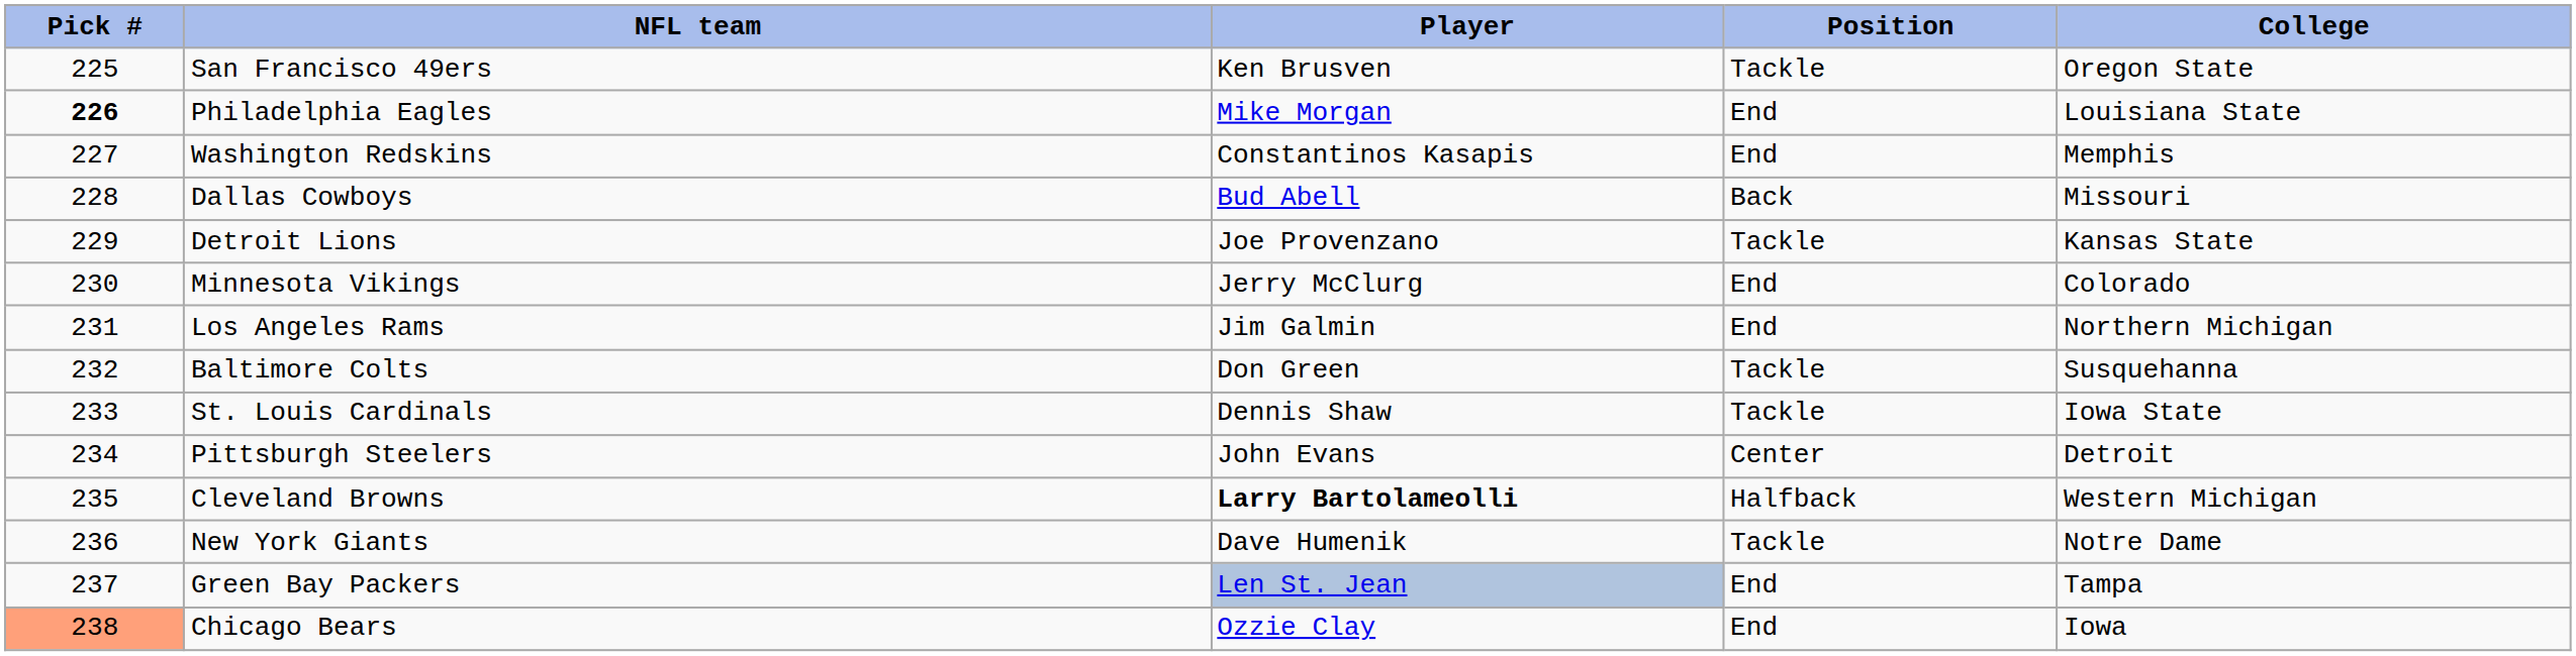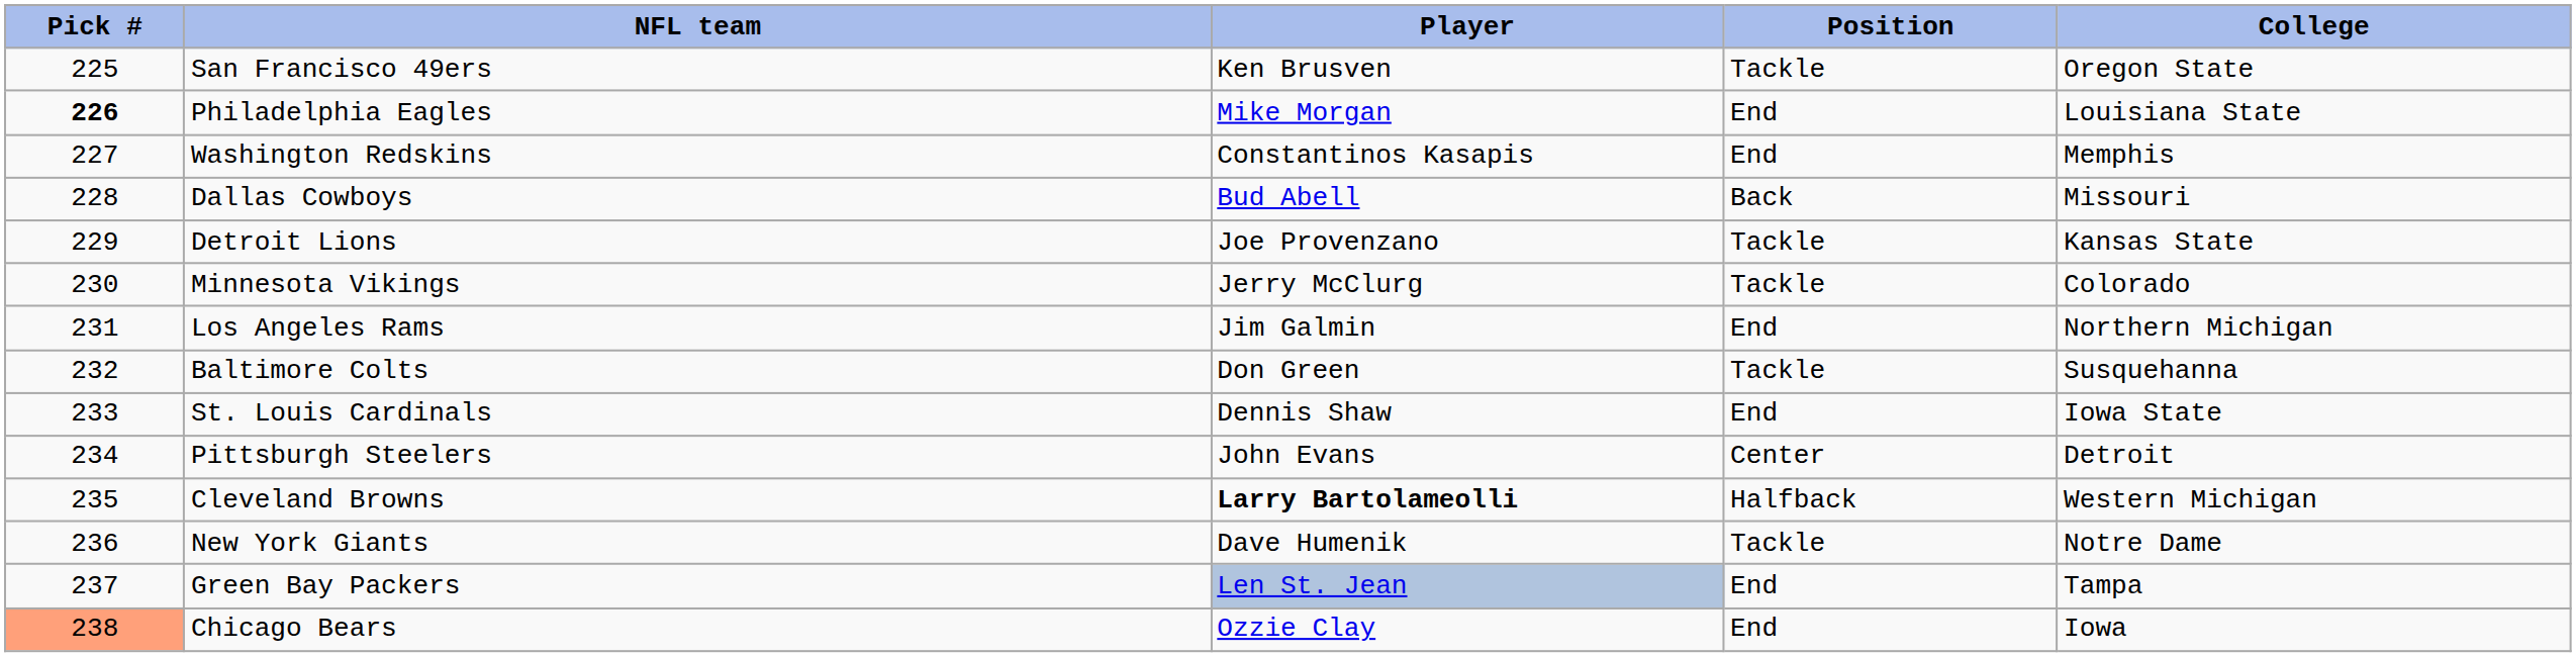Minnesota Vikings | Position: End -> Tackle
St. Louis Cardinals | Position: Tackle -> End
